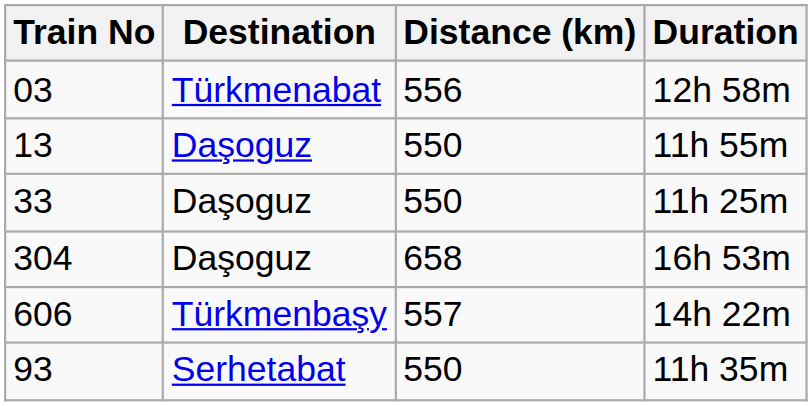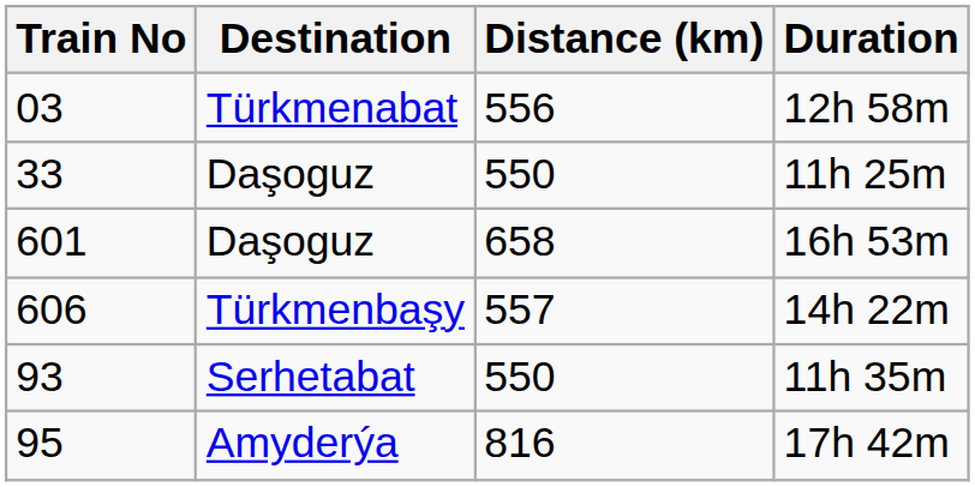- row: 13 | Daşoguz | 550 | 11h 55m
16h 53m | Train No: 304 -> 601
+ row: 95 | Amyderýa | 816 | 17h 42m
